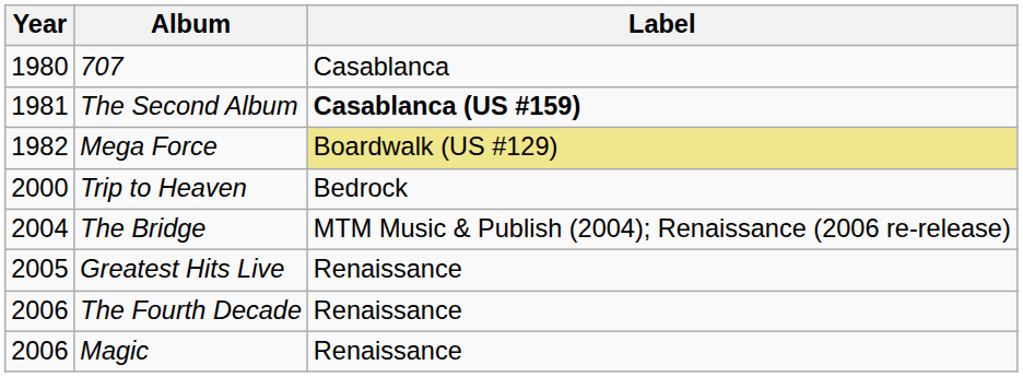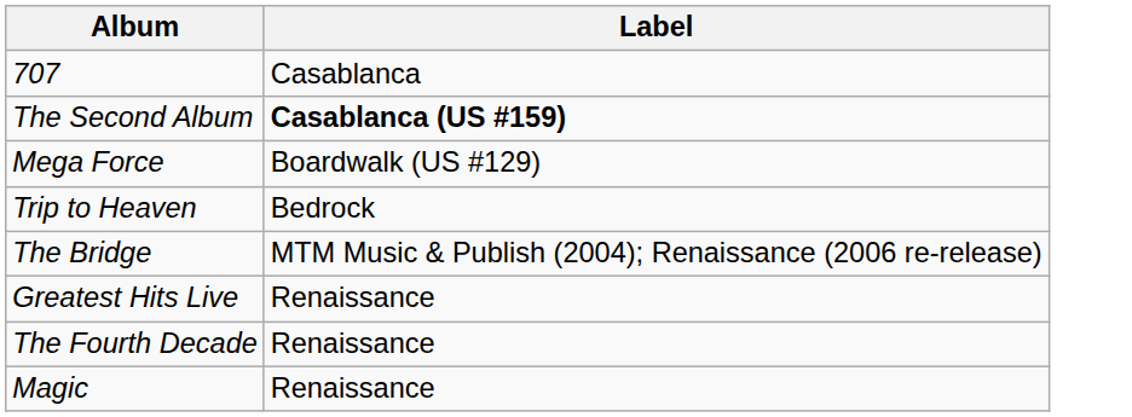- column: Year | 1980 | 1981 | 1982 | 2000 | 2004 | 2005 | 2006 | 2006
Mega Force | Label: khaki background -> no background
